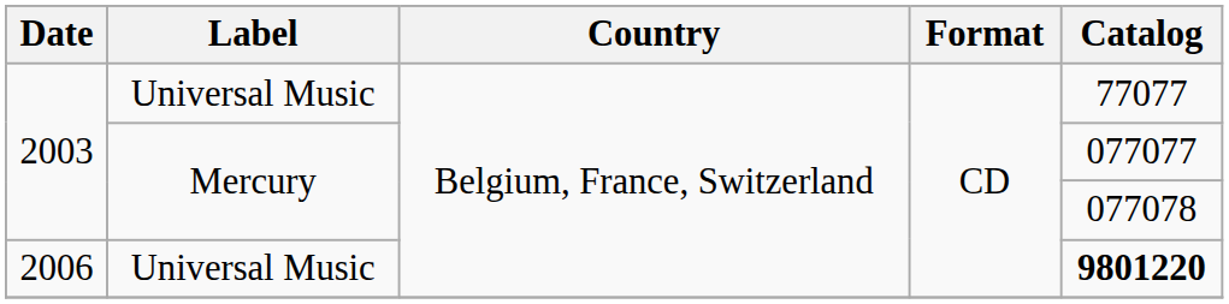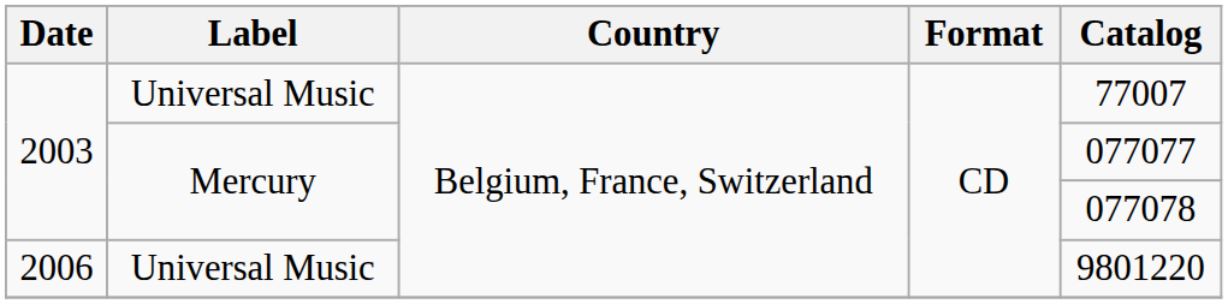2003 / Universal Music | Catalog: 77077 -> 77007
2006 | Catalog: bold -> normal
